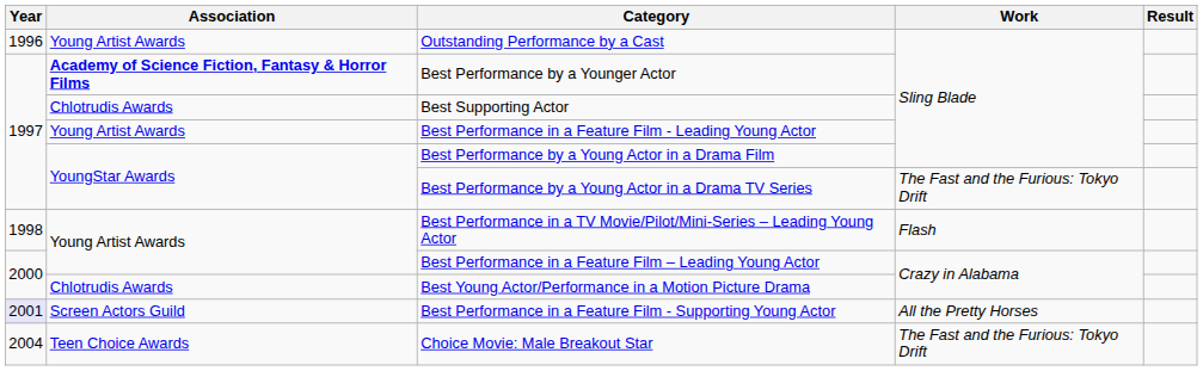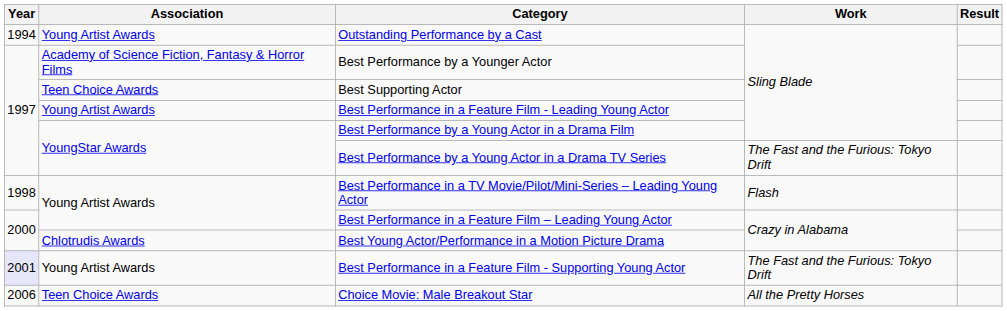Outstanding Performance by a Cast | Year: 1996 -> 1994
Best Performance by a Younger Actor | Association: bold -> normal
Best Supporting Actor | Association: Chlotrudis Awards -> Teen Choice Awards
Best Performance in a Feature Film - Supporting Young Actor | Association: Screen Actors Guild -> Young Artist Awards
Best Performance in a Feature Film - Supporting Young Actor | Work: All the Pretty Horses -> The Fast and the Furious: Tokyo Drift
Choice Movie: Male Breakout Star | Year: 2004 -> 2006
Choice Movie: Male Breakout Star | Work: The Fast and the Furious: Tokyo Drift -> All the Pretty Horses
